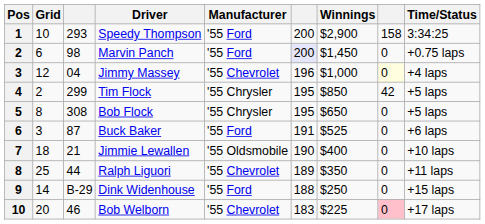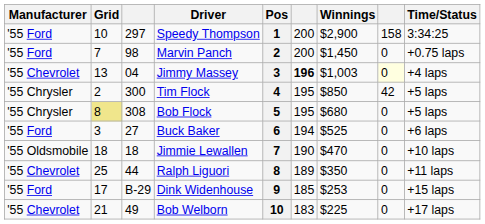columns swapped: Pos <-> Manufacturer
Speedy Thompson | column 3: 293 -> 297
Marvin Panch | Grid: 6 -> 7
Marvin Panch | column 6: lavender background -> no background
Jimmy Massey | Grid: 12 -> 13
Jimmy Massey | column 6: normal -> bold
Jimmy Massey | Winnings: $1,000 -> $1,003
Tim Flock | column 3: 299 -> 300
Bob Flock | Grid: no background -> khaki background
Bob Flock | Winnings: $650 -> $680
Buck Baker | column 3: 87 -> 27
Buck Baker | column 6: 191 -> 194
Jimmie Lewallen | column 3: 21 -> 18
Jimmie Lewallen | Winnings: $400 -> $470
Dink Widenhouse | Grid: 14 -> 17
Dink Widenhouse | column 6: 188 -> 185
Dink Widenhouse | Winnings: $250 -> $253
Bob Welborn | Grid: 20 -> 21
Bob Welborn | column 3: 46 -> 49
Bob Welborn | column 8: pink background -> no background
